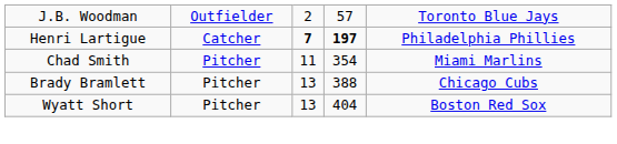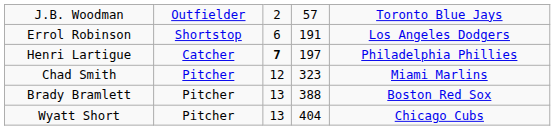+ row: Errol Robinson | Shortstop | 6 | 191 | Los Angeles Dodgers
Henri Lartigue | column 4: bold -> normal
Chad Smith | column 3: 11 -> 12
Chad Smith | column 4: 354 -> 323
Brady Bramlett | column 5: Chicago Cubs -> Boston Red Sox
Wyatt Short | column 5: Boston Red Sox -> Chicago Cubs
